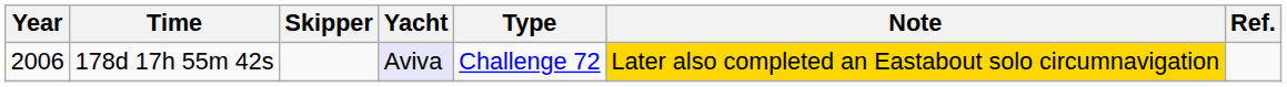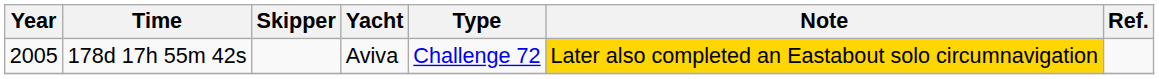178d 17h 55m 42s | Year: 2006 -> 2005
178d 17h 55m 42s | Yacht: lavender background -> no background
